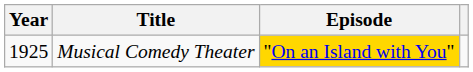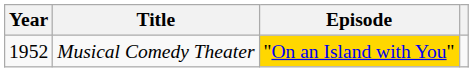Musical Comedy Theater | Year: 1925 -> 1952
